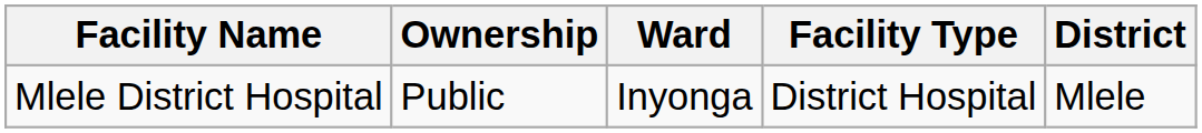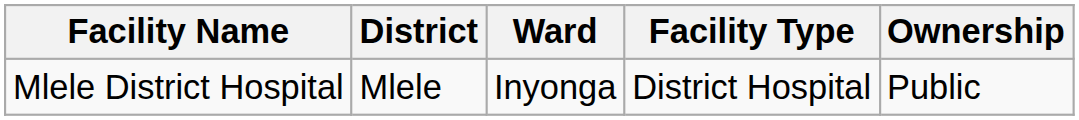columns swapped: District <-> Ownership
